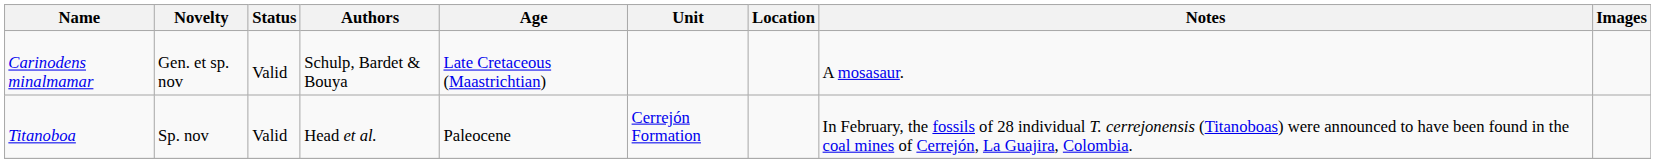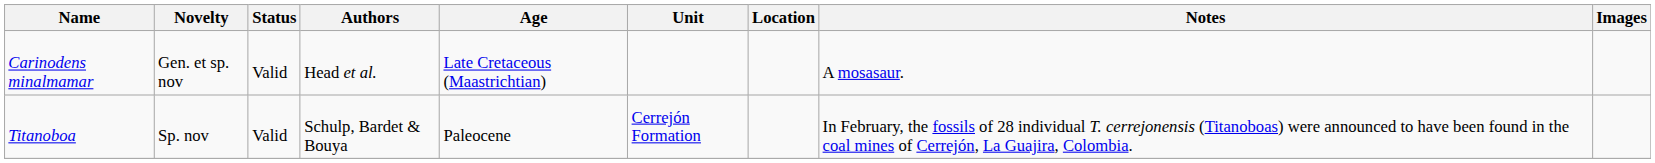Carinodens minalmamar | Authors: Schulp, Bardet & Bouya -> Head et al.
Titanoboa | Authors: Head et al. -> Schulp, Bardet & Bouya
